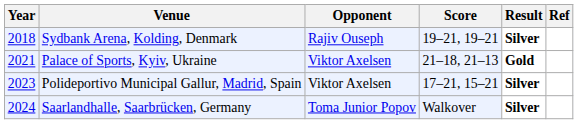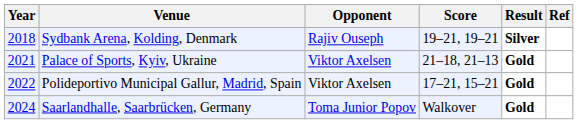Polideportivo Municipal Gallur, Madrid, Spain | Year: 2023 -> 2022
Polideportivo Municipal Gallur, Madrid, Spain | Result: Silver -> Gold
Saarlandhalle, Saarbrücken, Germany | Result: Silver -> Gold
